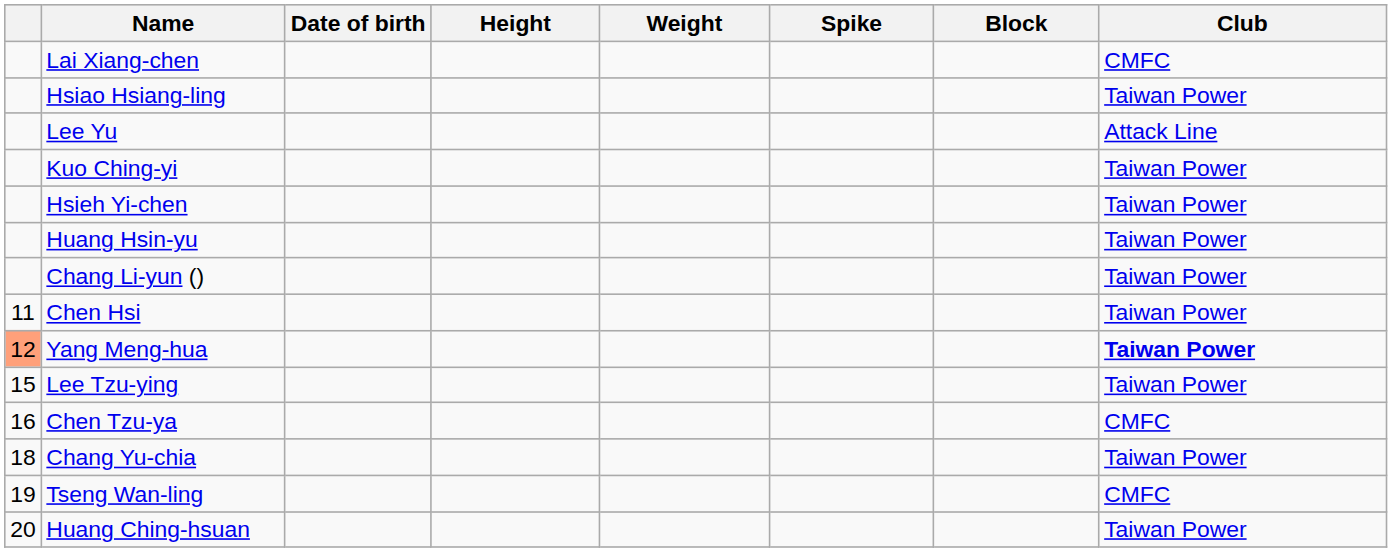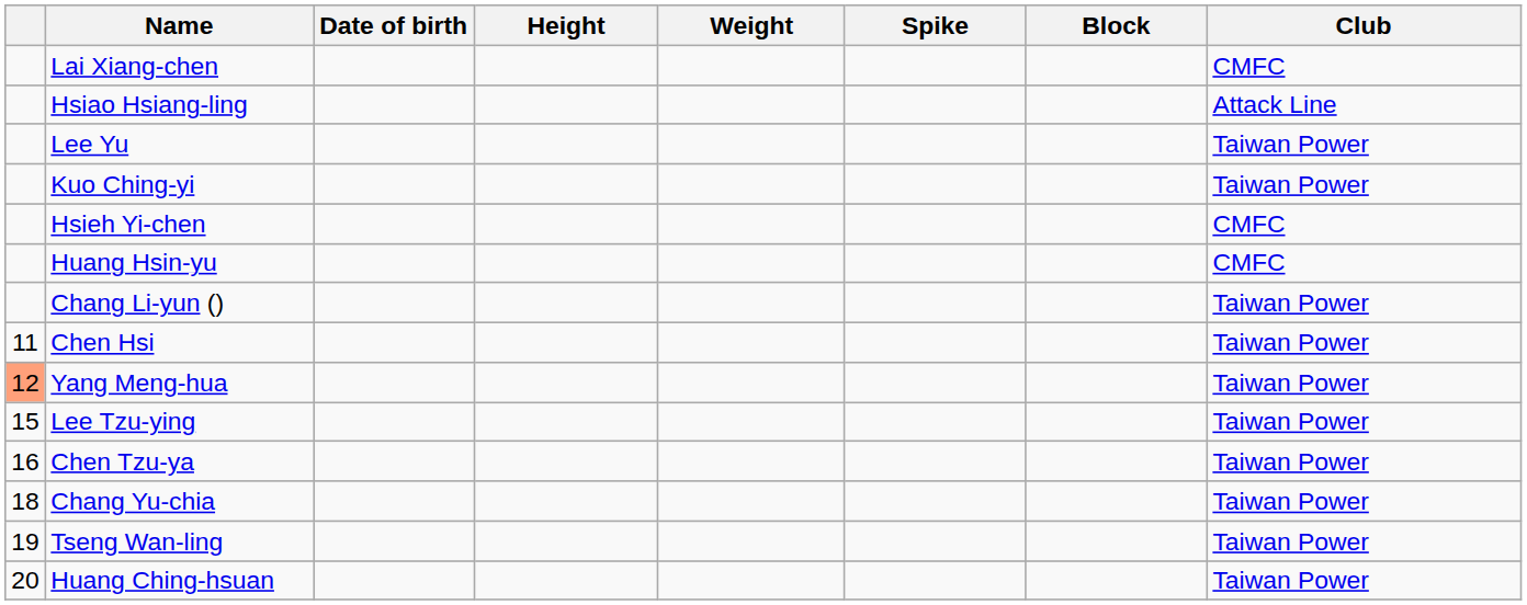Hsiao Hsiang-ling | Club: Taiwan Power -> Attack Line
Lee Yu | Club: Attack Line -> Taiwan Power
Hsieh Yi-chen | Club: Taiwan Power -> CMFC
Huang Hsin-yu | Club: Taiwan Power -> CMFC
Yang Meng-hua | Club: bold -> normal
Chen Tzu-ya | Club: CMFC -> Taiwan Power
Tseng Wan-ling | Club: CMFC -> Taiwan Power
